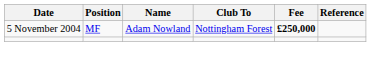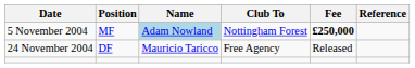5 November 2004 | Name: no background -> lightblue background
+ row: 24 November 2004 | DF | Mauricio Taricco | Free Agency | Released
